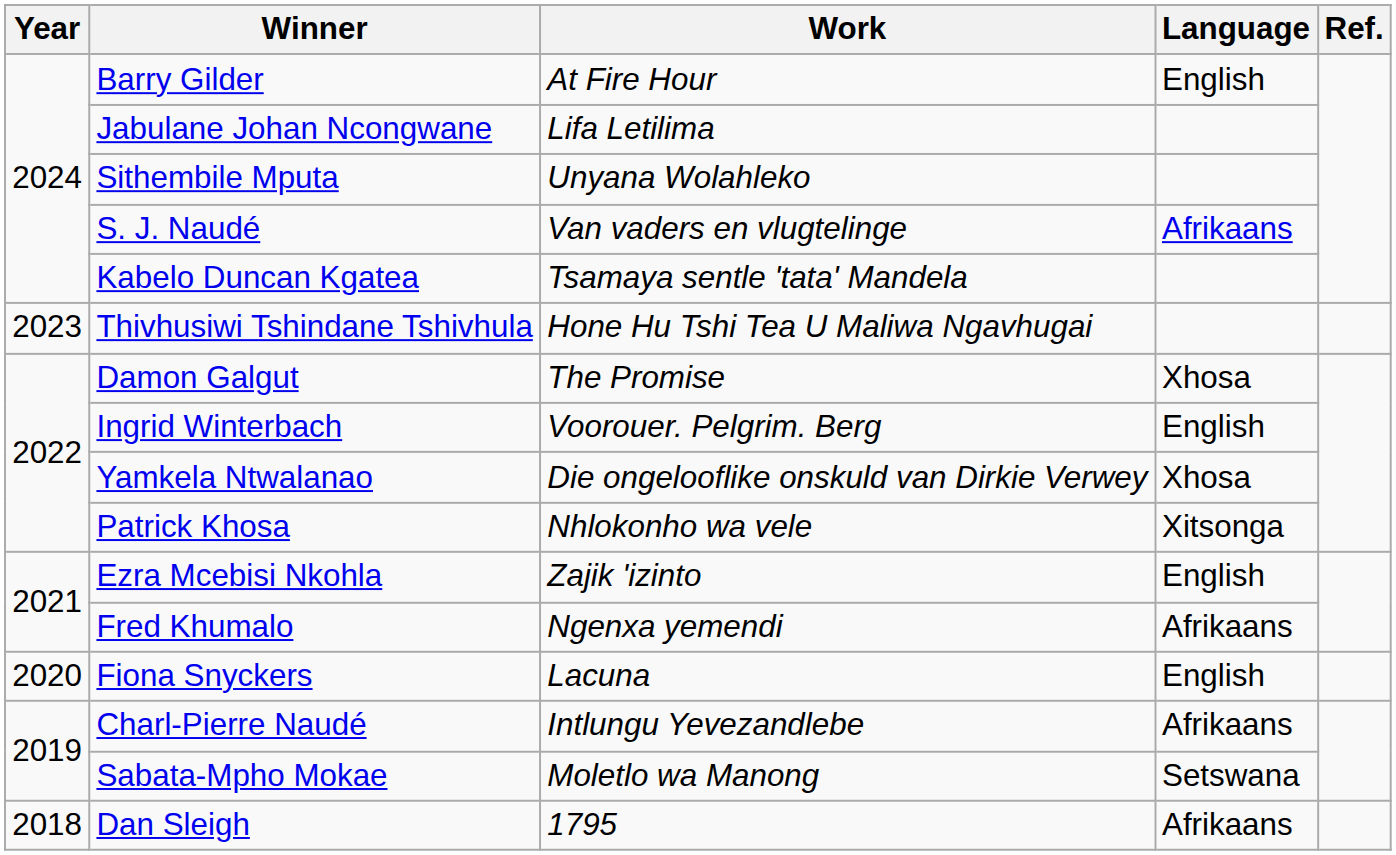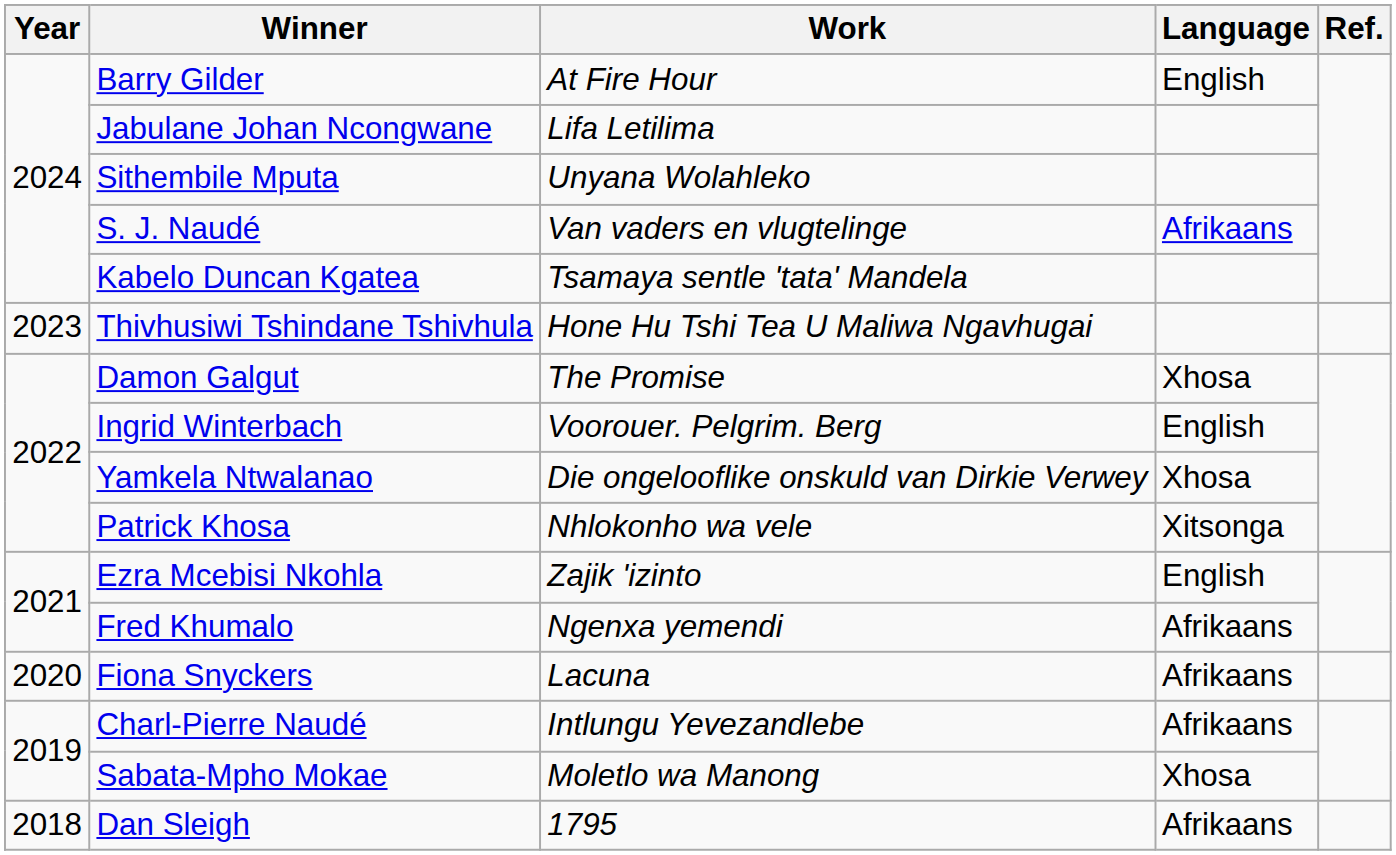Fiona Snyckers | Language: English -> Afrikaans
Sabata-Mpho Mokae | Language: Setswana -> Xhosa
